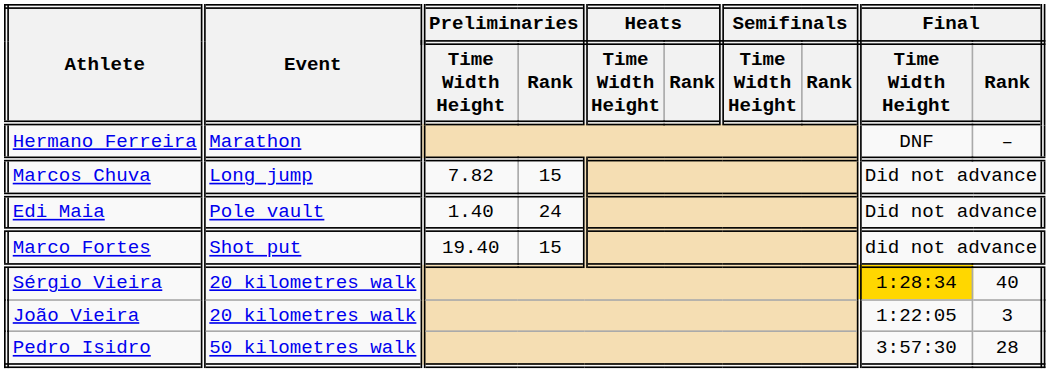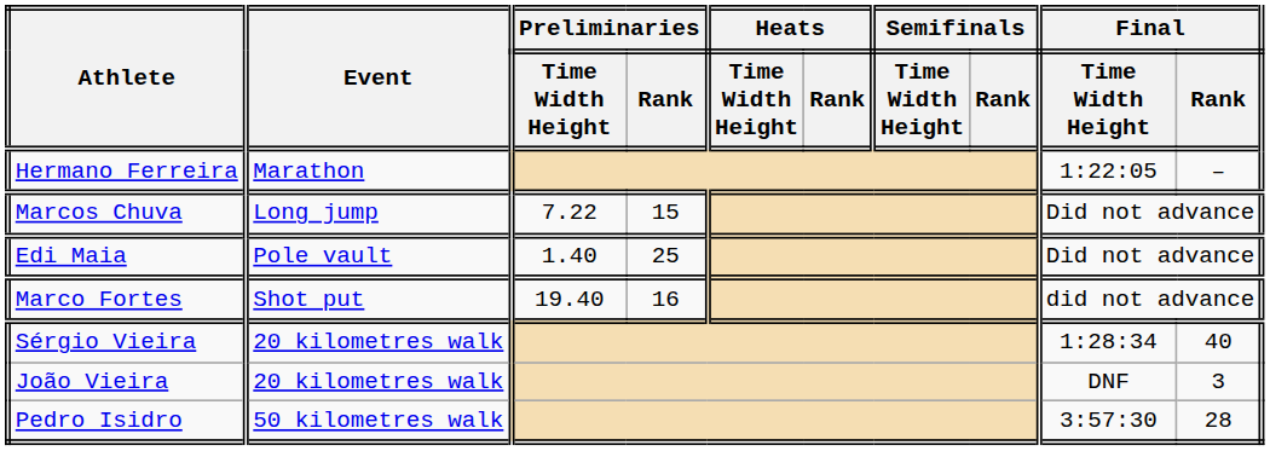Hermano Ferreira | Final / Time Width Height: DNF -> 1:22:05
Marcos Chuva | Preliminaries / Time Width Height: 7.82 -> 7.22
Edi Maia | Preliminaries / Rank: 24 -> 25
Marco Fortes | Preliminaries / Rank: 15 -> 16
Sérgio Vieira | Final / Time Width Height: gold background -> no background
João Vieira | Final / Time Width Height: 1:22:05 -> DNF
